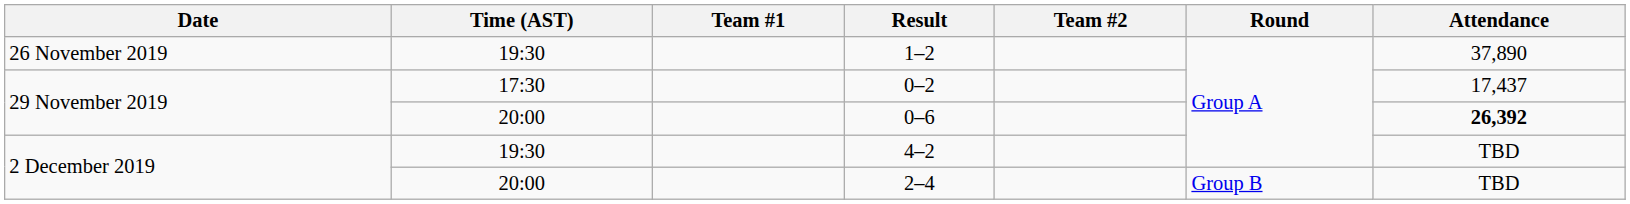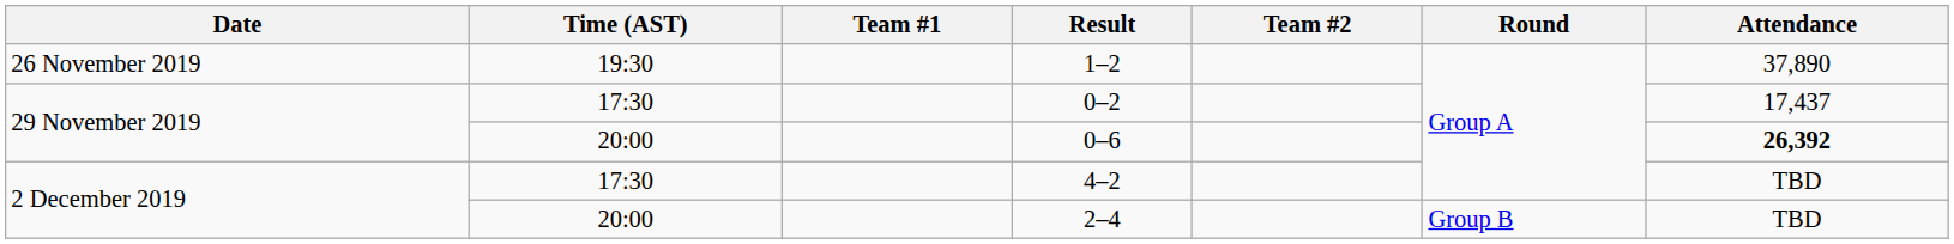4–2 | Time (AST): 19:30 -> 17:30
